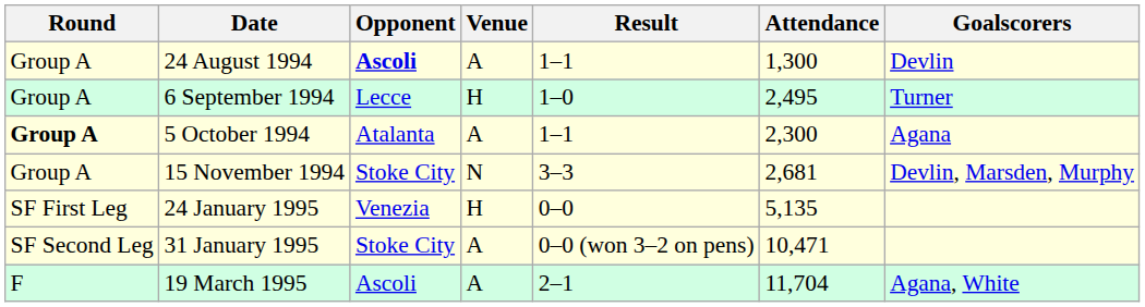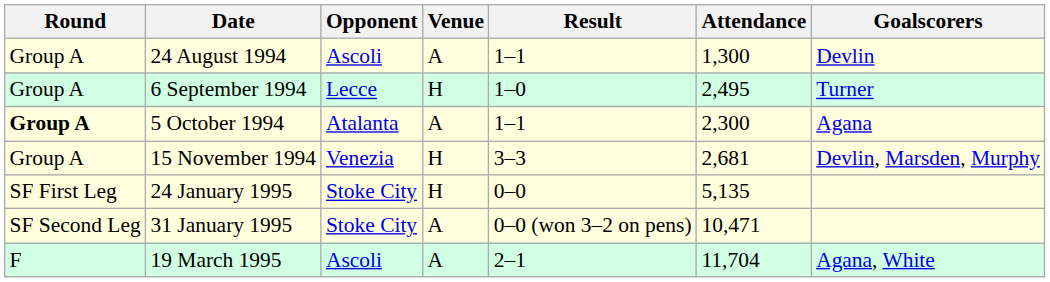24 August 1994 | Opponent: bold -> normal
15 November 1994 | Opponent: Stoke City -> Venezia
15 November 1994 | Venue: N -> H
24 January 1995 | Opponent: Venezia -> Stoke City
